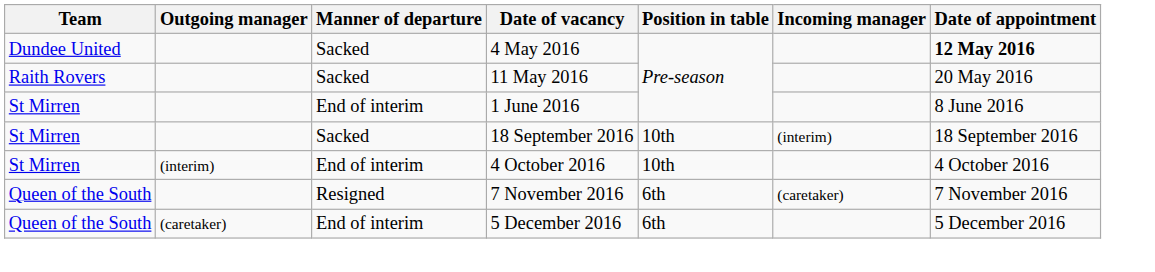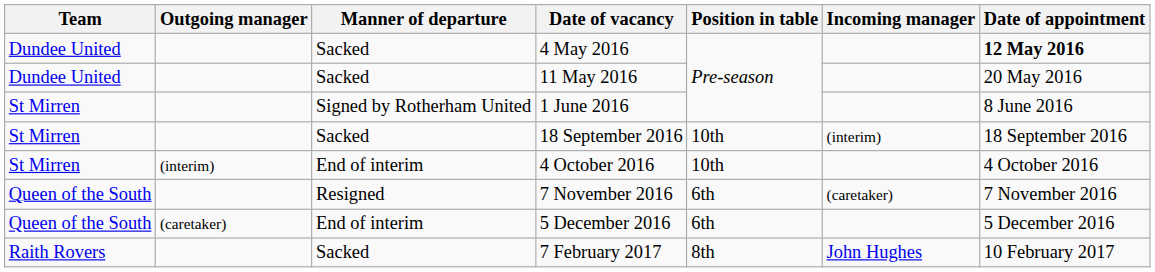11 May 2016 | Team: Raith Rovers -> Dundee United
1 June 2016 | Manner of departure: End of interim -> Signed by Rotherham United
+ row: Raith Rovers | Sacked | 7 February 2017 | 8th | John Hughes | 10 February 2017
